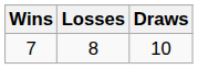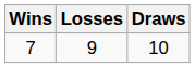7 | Losses: 8 -> 9
